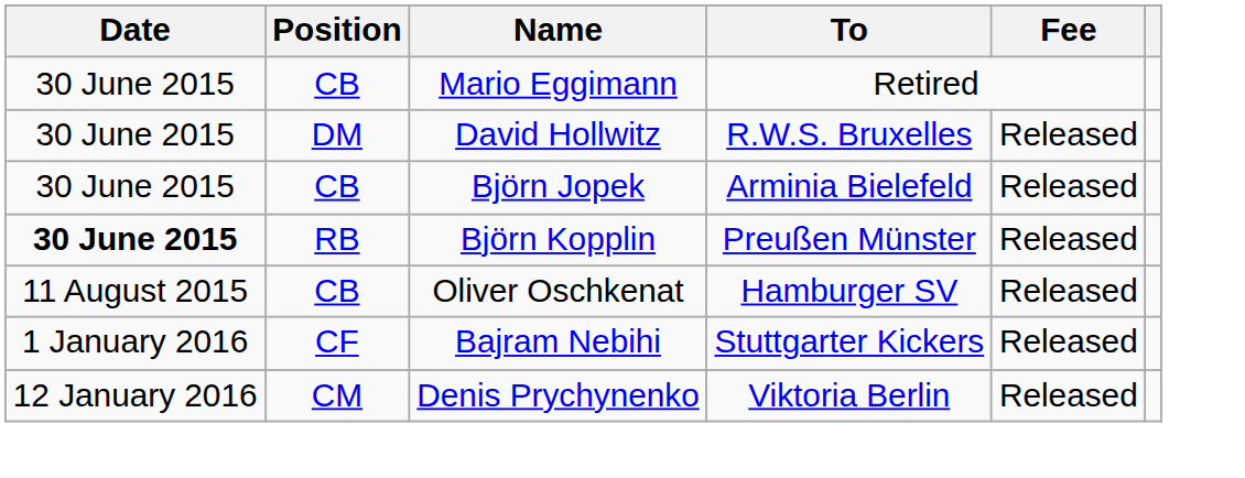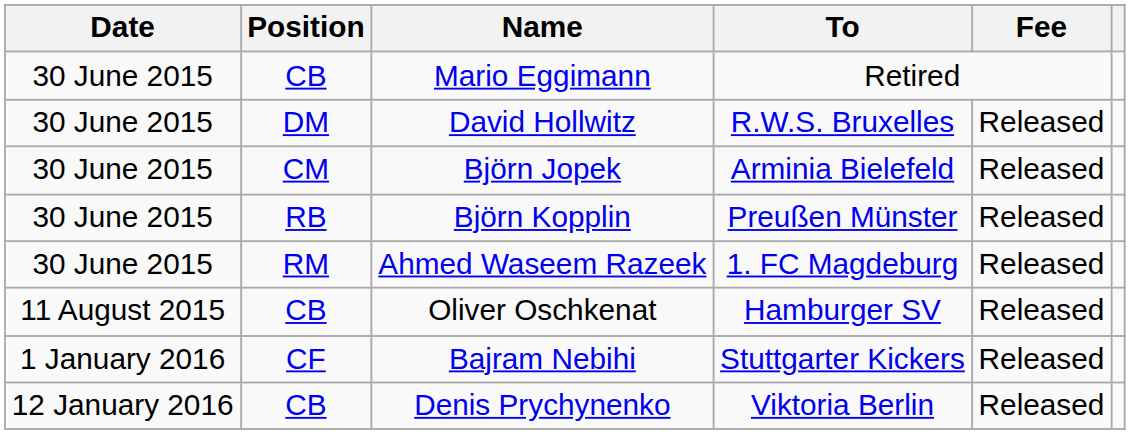Björn Jopek | Position: CB -> CM
Björn Kopplin | Date: bold -> normal
+ row: 30 June 2015 | RM | Ahmed Waseem Razeek | 1. FC Magdeburg | Released
Denis Prychynenko | Position: CM -> CB
